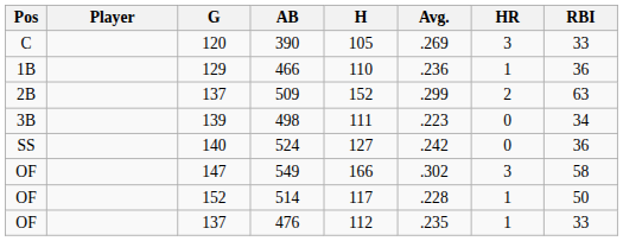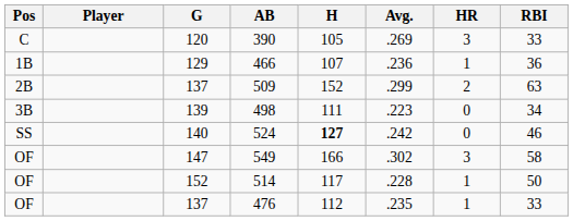466 | H: 110 -> 107
524 | H: normal -> bold
524 | RBI: 36 -> 46
